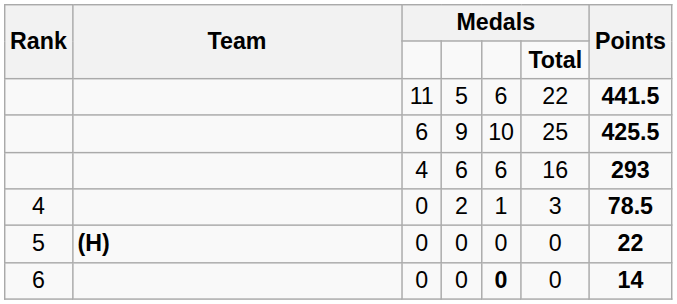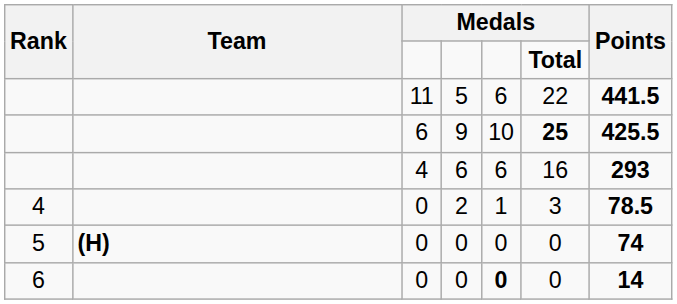9 | column 6: normal -> bold
5 / 0 | Points: 22 -> 74
